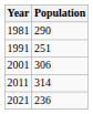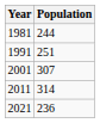1981 | Population: 290 -> 244
2001 | Population: 306 -> 307
